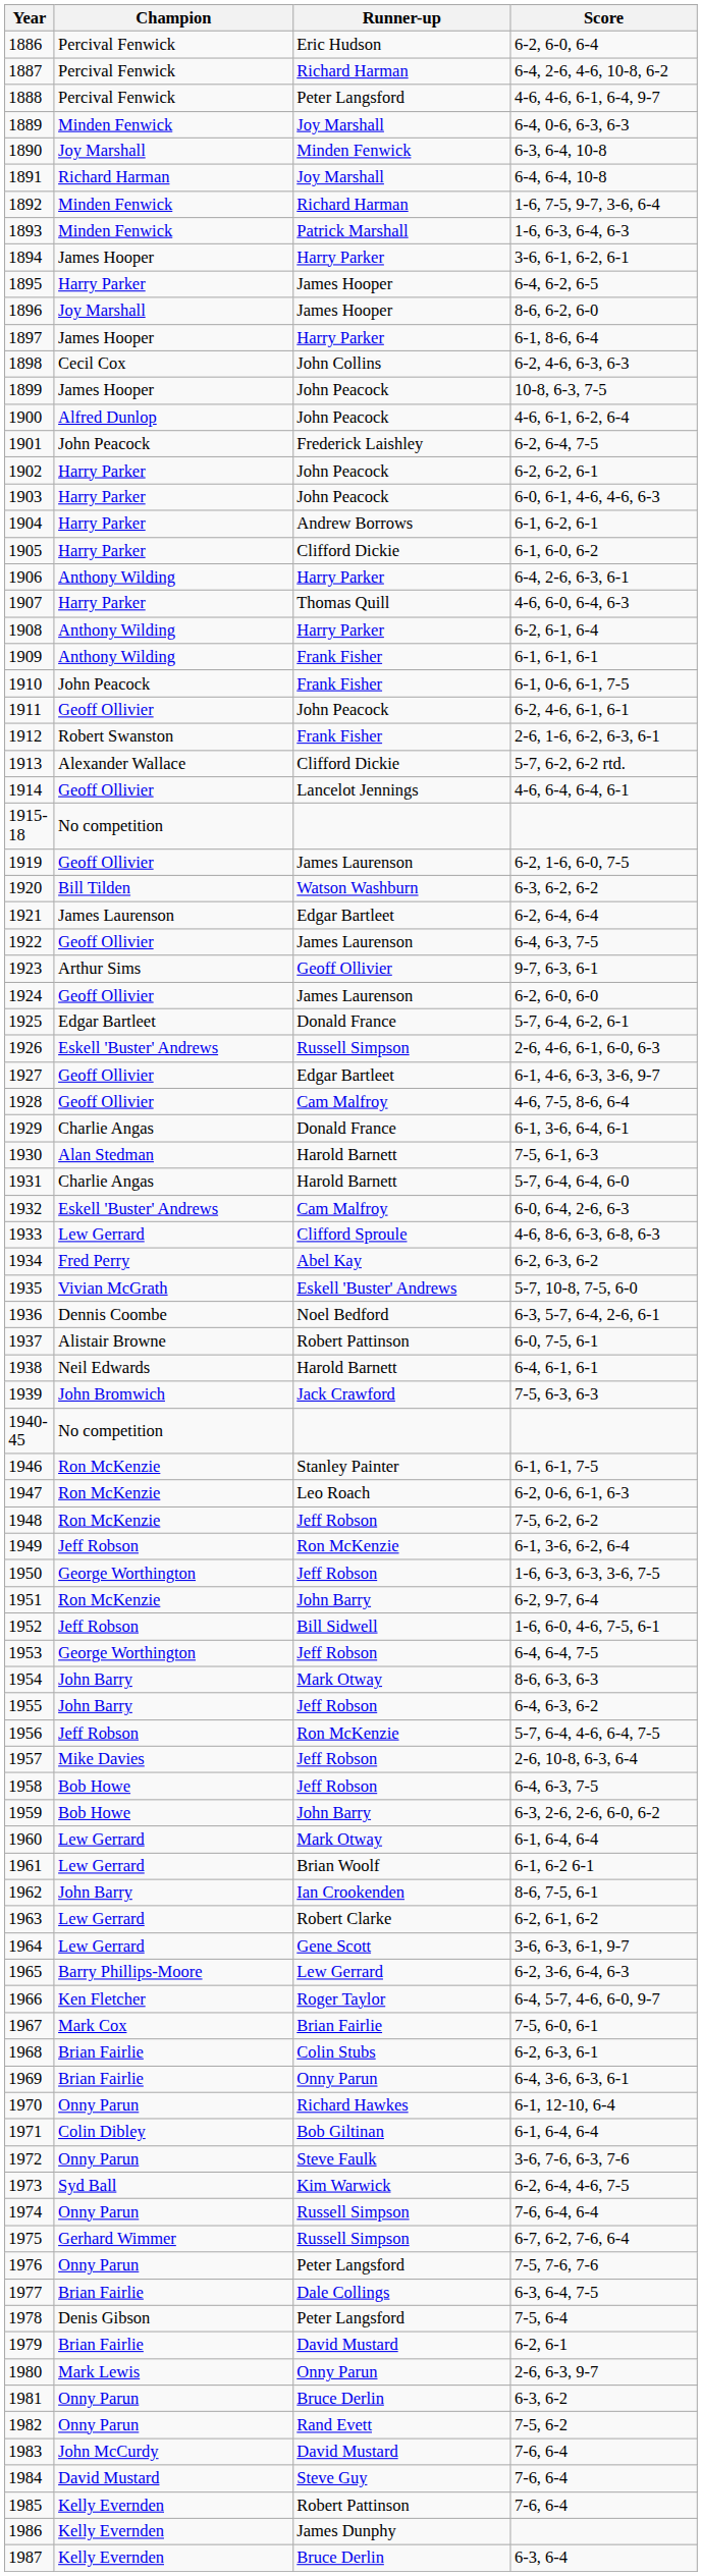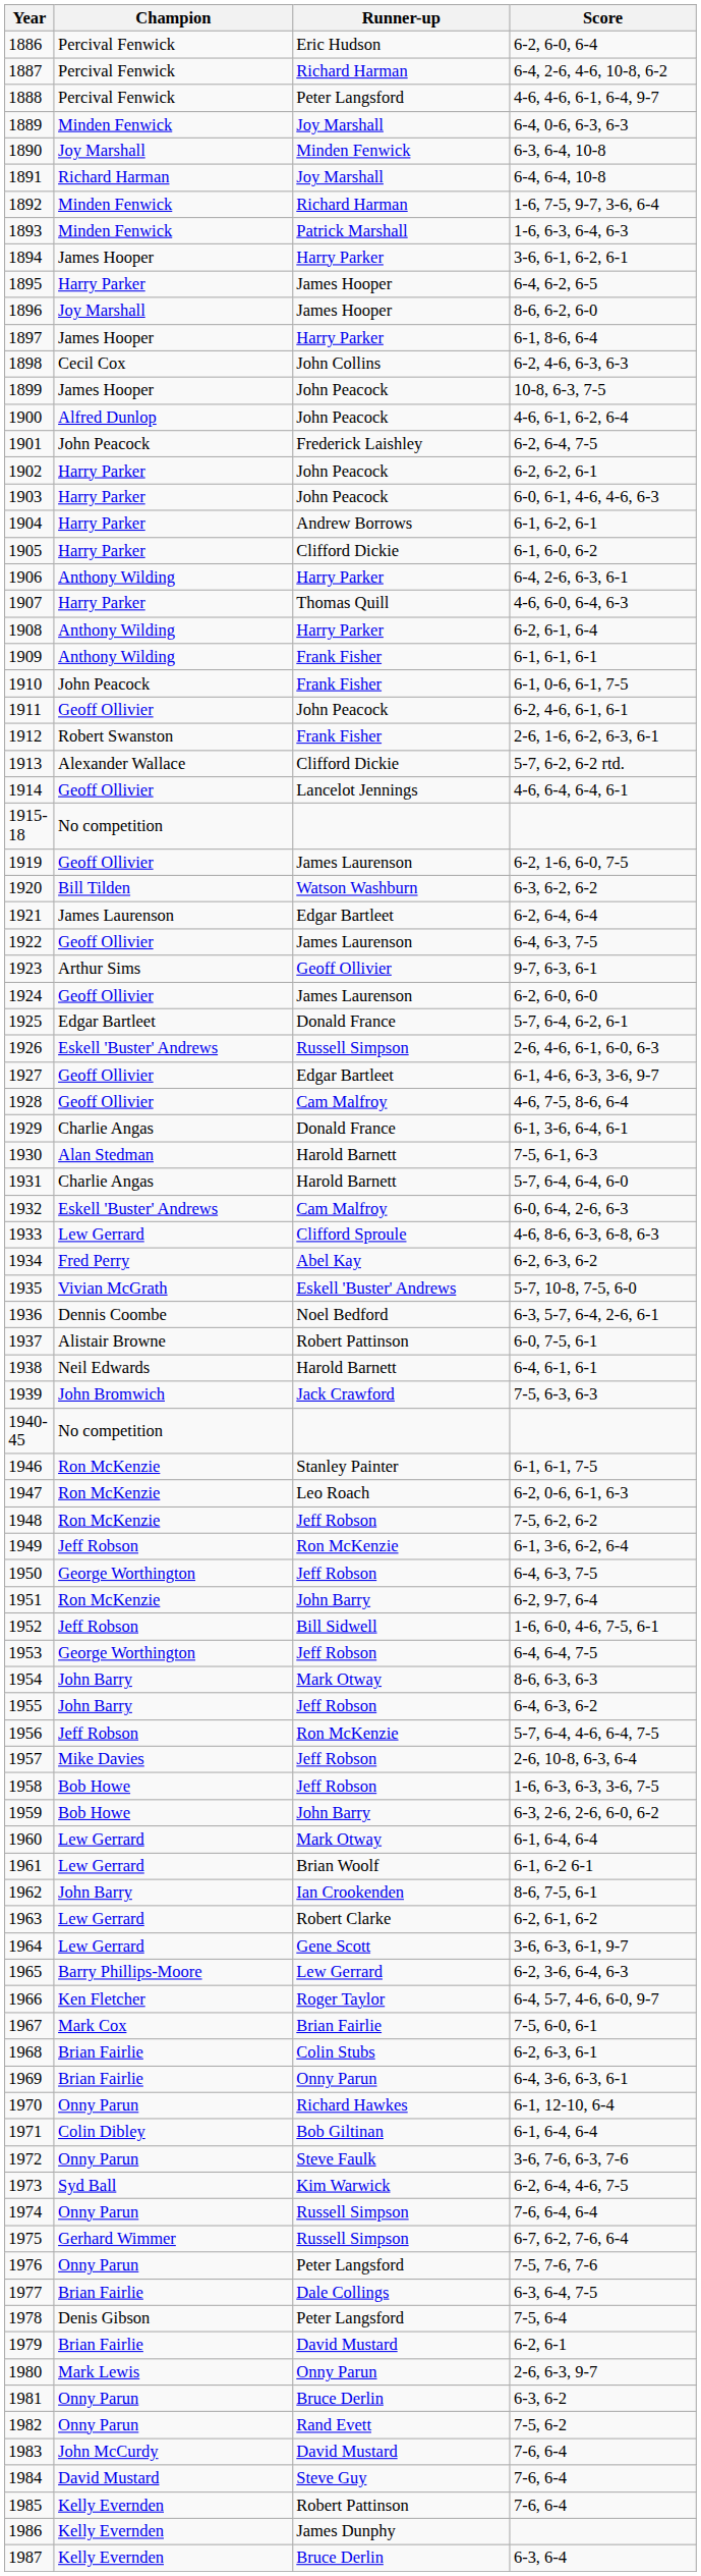1950 | Score: 1-6, 6-3, 6-3, 3-6, 7-5 -> 6-4, 6-3, 7-5
1958 | Score: 6-4, 6-3, 7-5 -> 1-6, 6-3, 6-3, 3-6, 7-5
